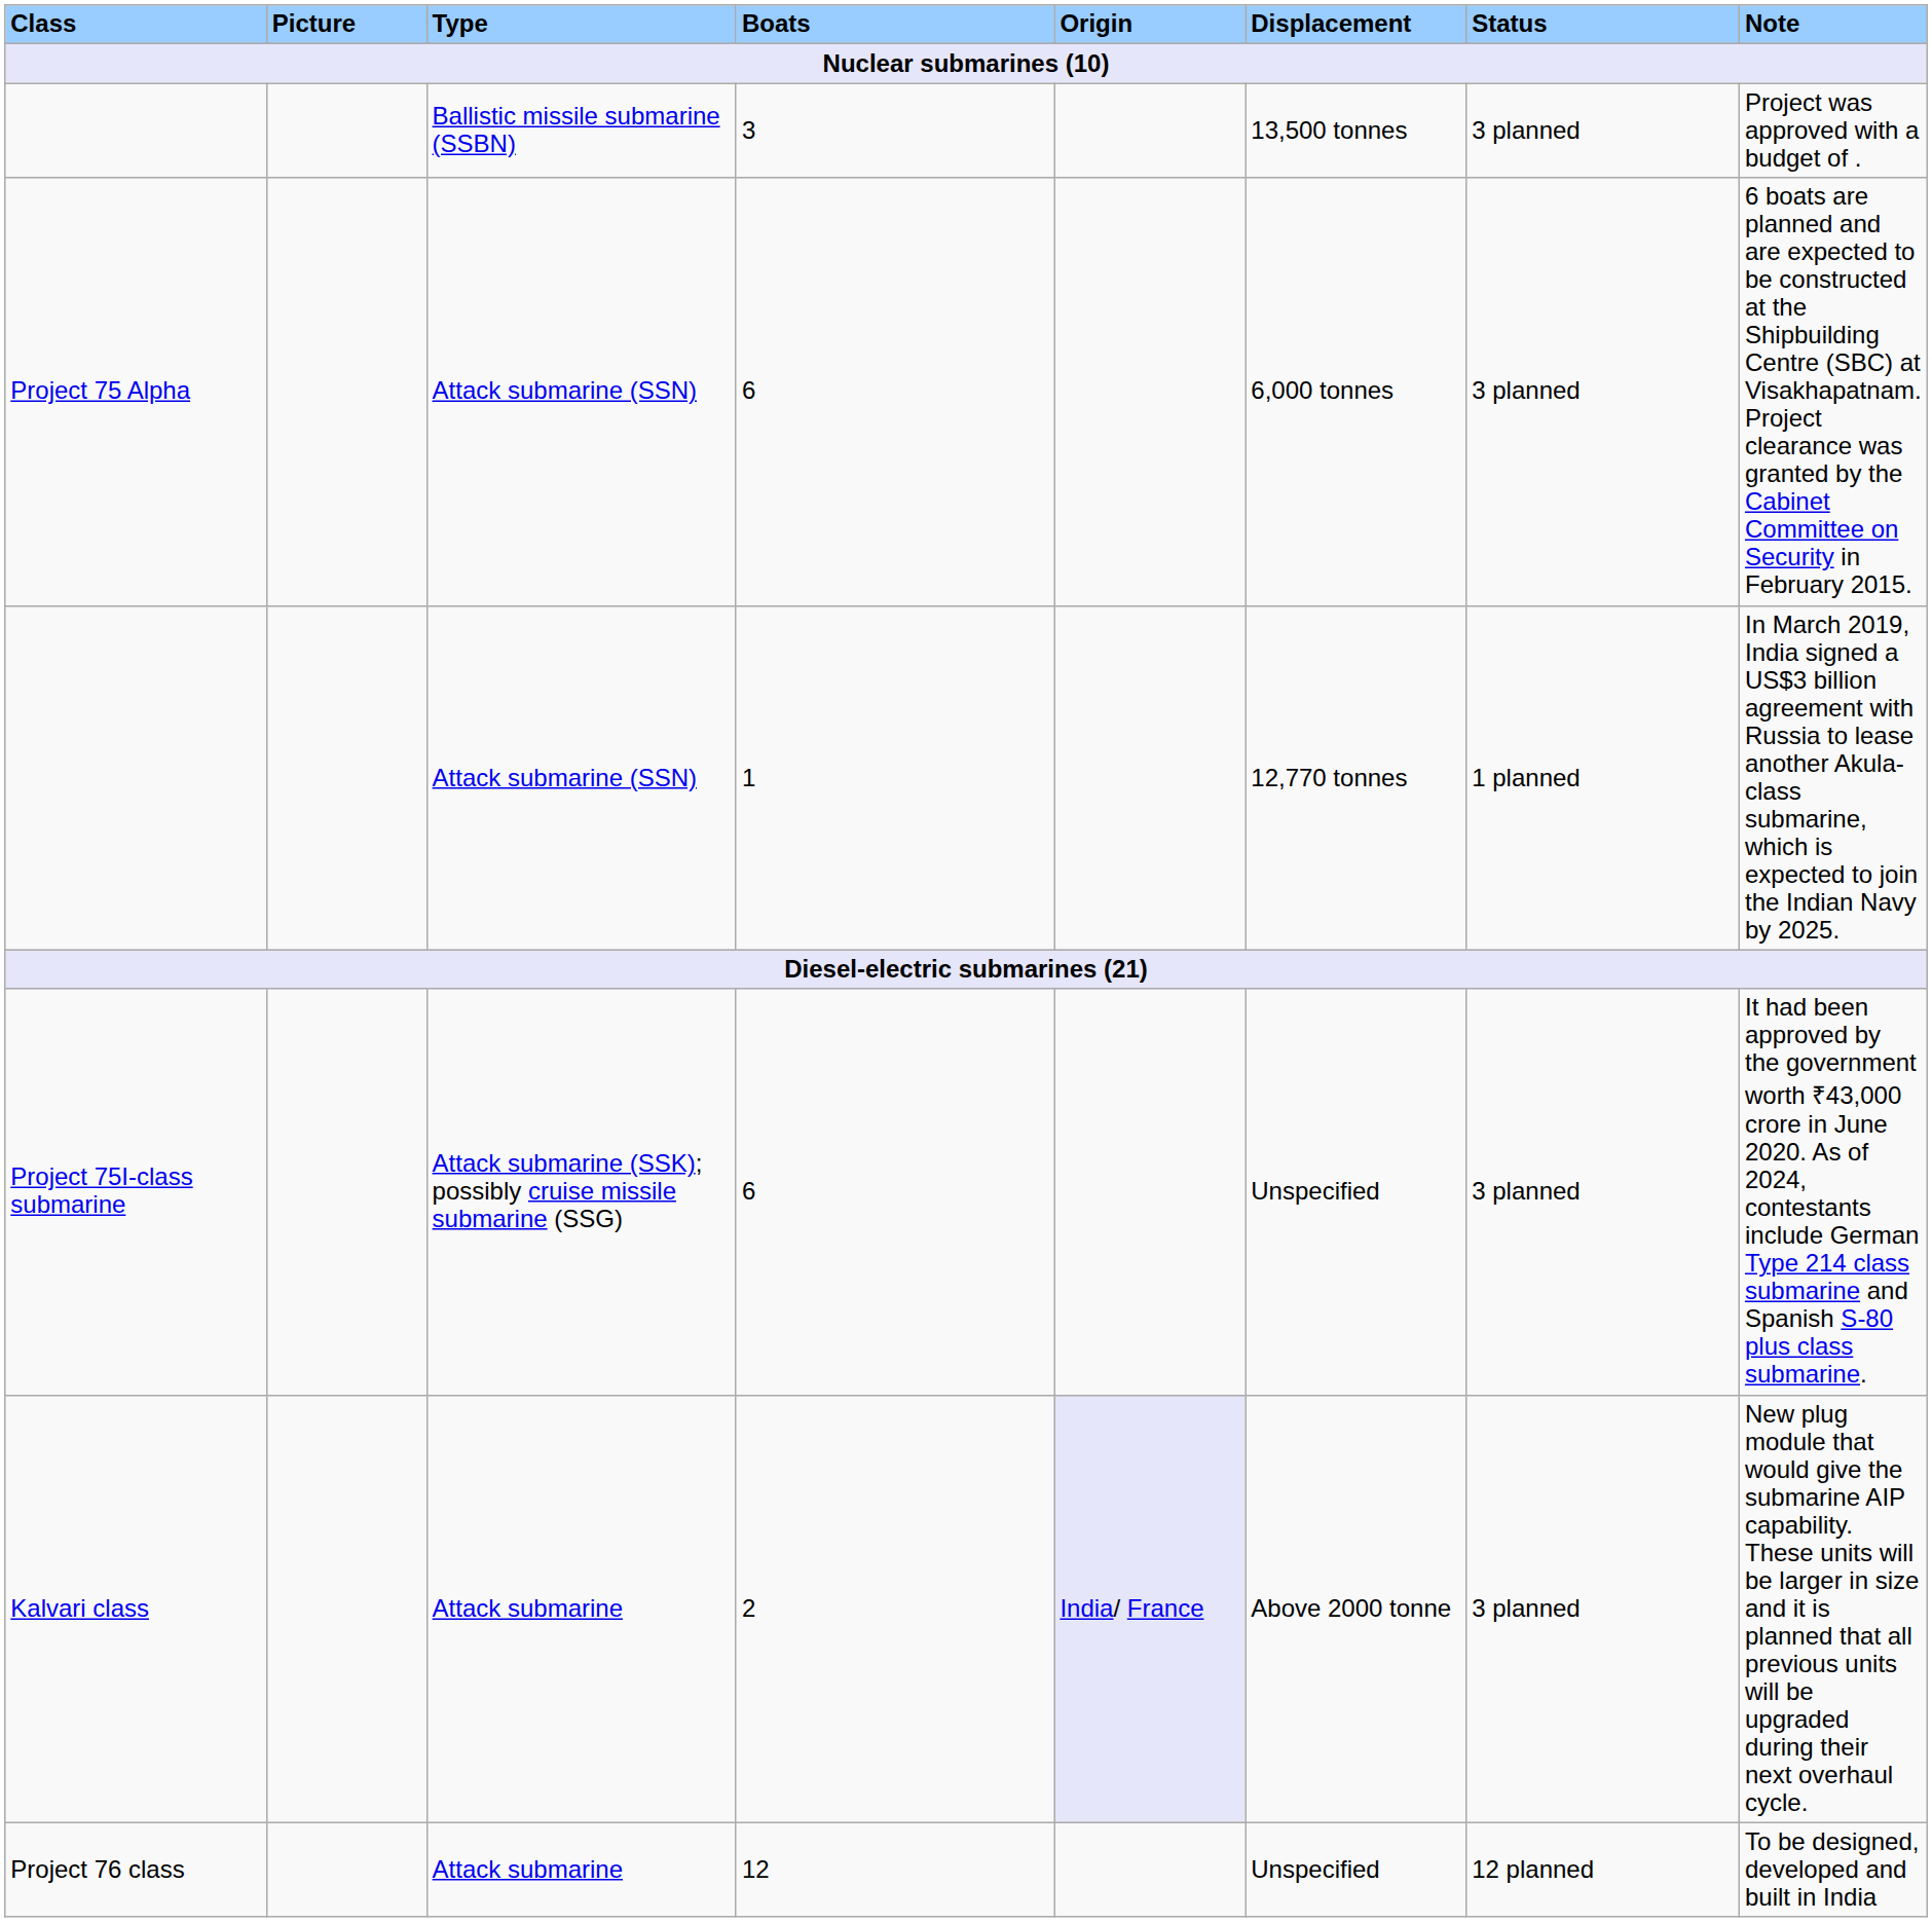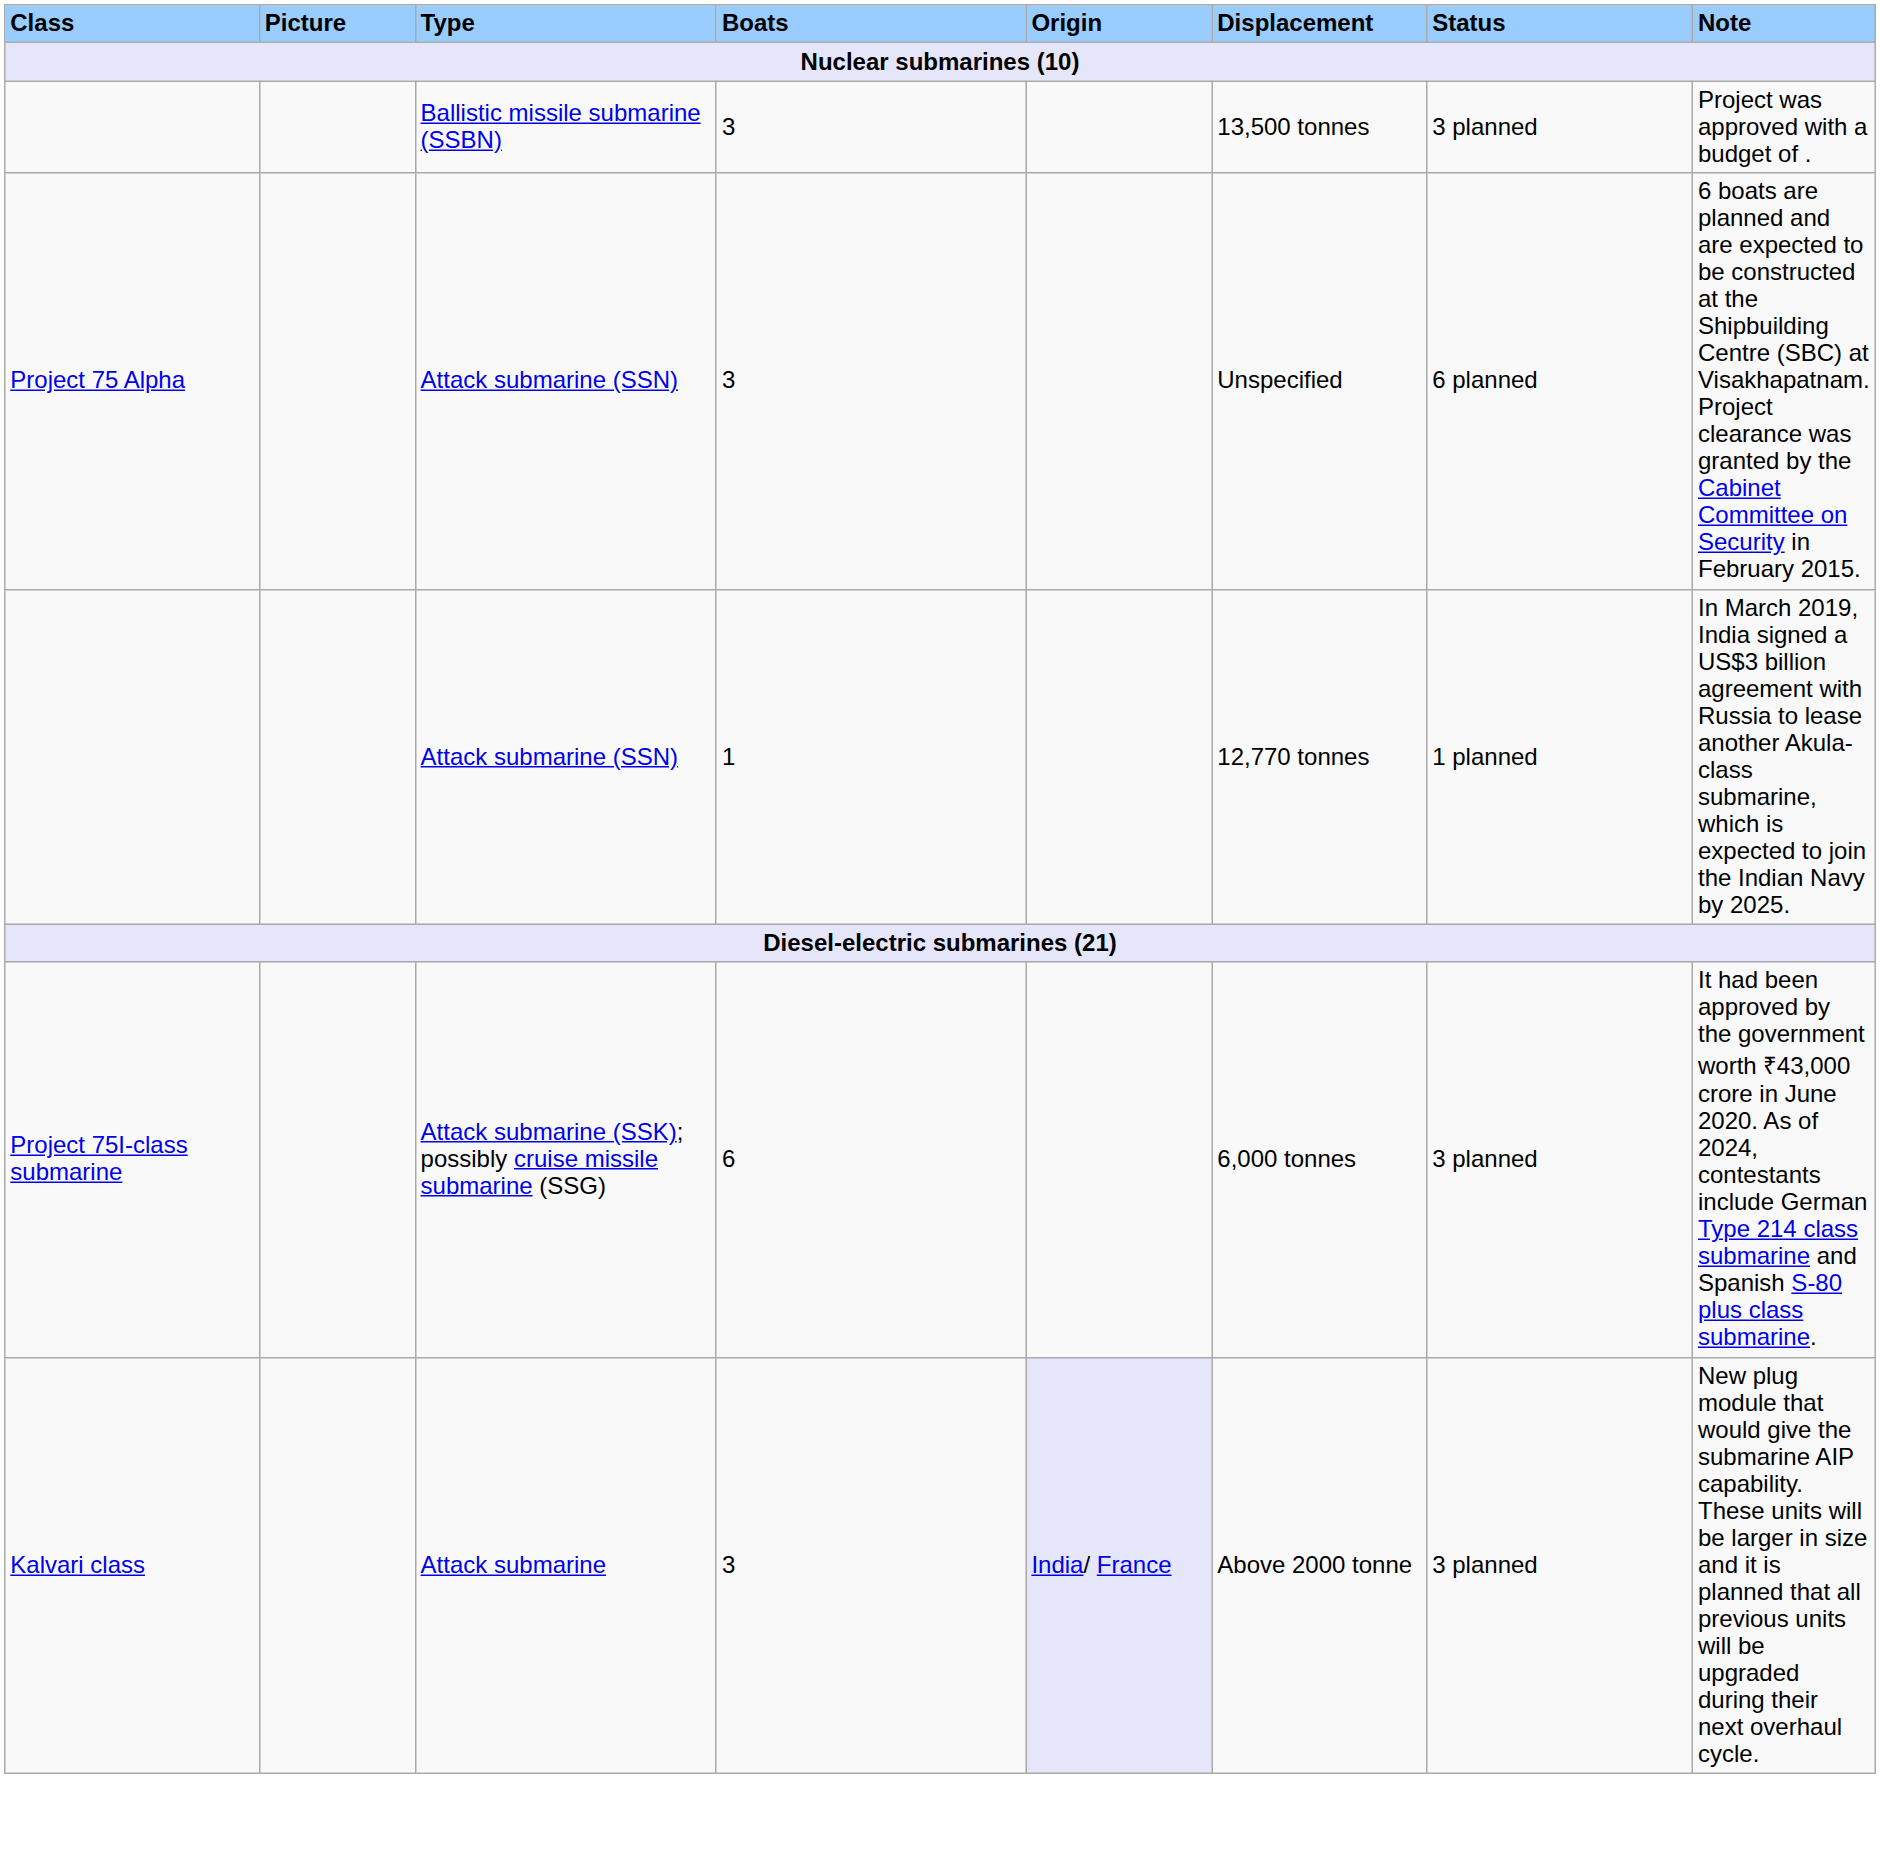Project 75 Alpha | Boats: 6 -> 3
Project 75 Alpha | Displacement: 6,000 tonnes -> Unspecified
Project 75 Alpha | Status: 3 planned -> 6 planned
Project 75I-class submarine | Displacement: Unspecified -> 6,000 tonnes
Kalvari class | Boats: 2 -> 3
- row: Project 76 class | Attack submarine | 12 | Unspecified | 12 planned | To be designed, developed and built in India
